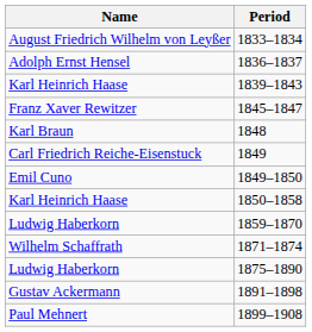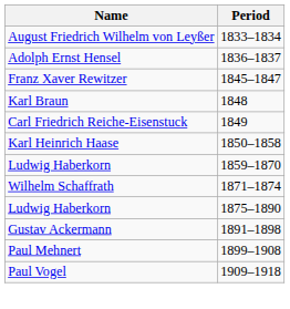- row: Karl Heinrich Haase | 1839–1843
- row: Emil Cuno | 1849–1850
+ row: Paul Vogel | 1909–1918
